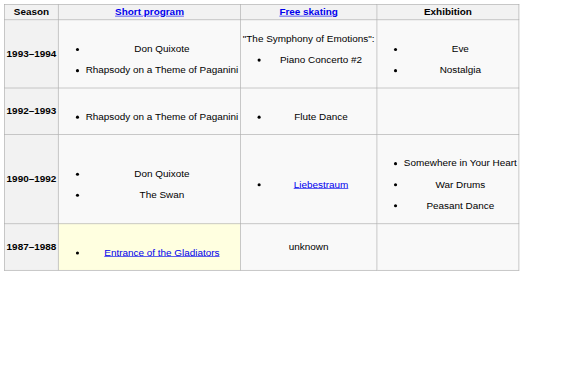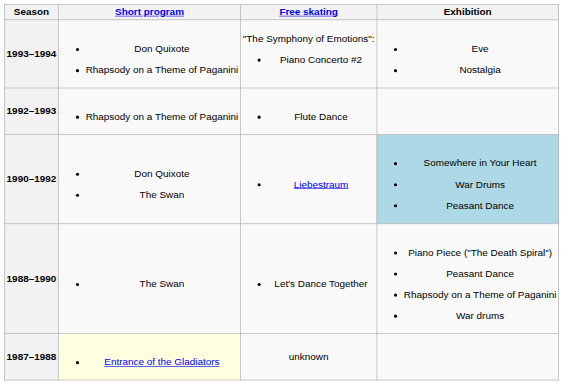1990–1992 | Exhibition: no background -> lightblue background
+ row: 1988–1990 | The Swan | Let's Dance Together | Piano Piece ("The Death Spiral") Peasant Dance Rhapsody on a Theme of Paganini War drums
